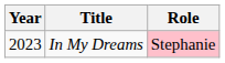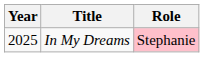In My Dreams | Year: 2023 -> 2025
